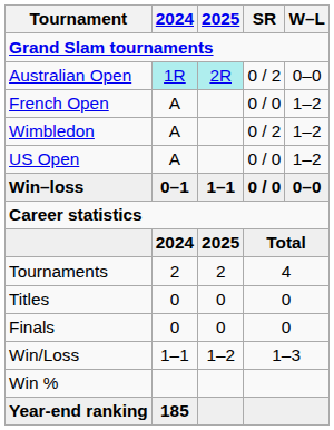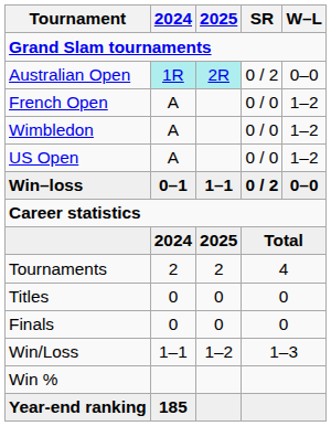Wimbledon | SR: 0 / 2 -> 0 / 0
Win–loss | SR: 0 / 0 -> 0 / 2
